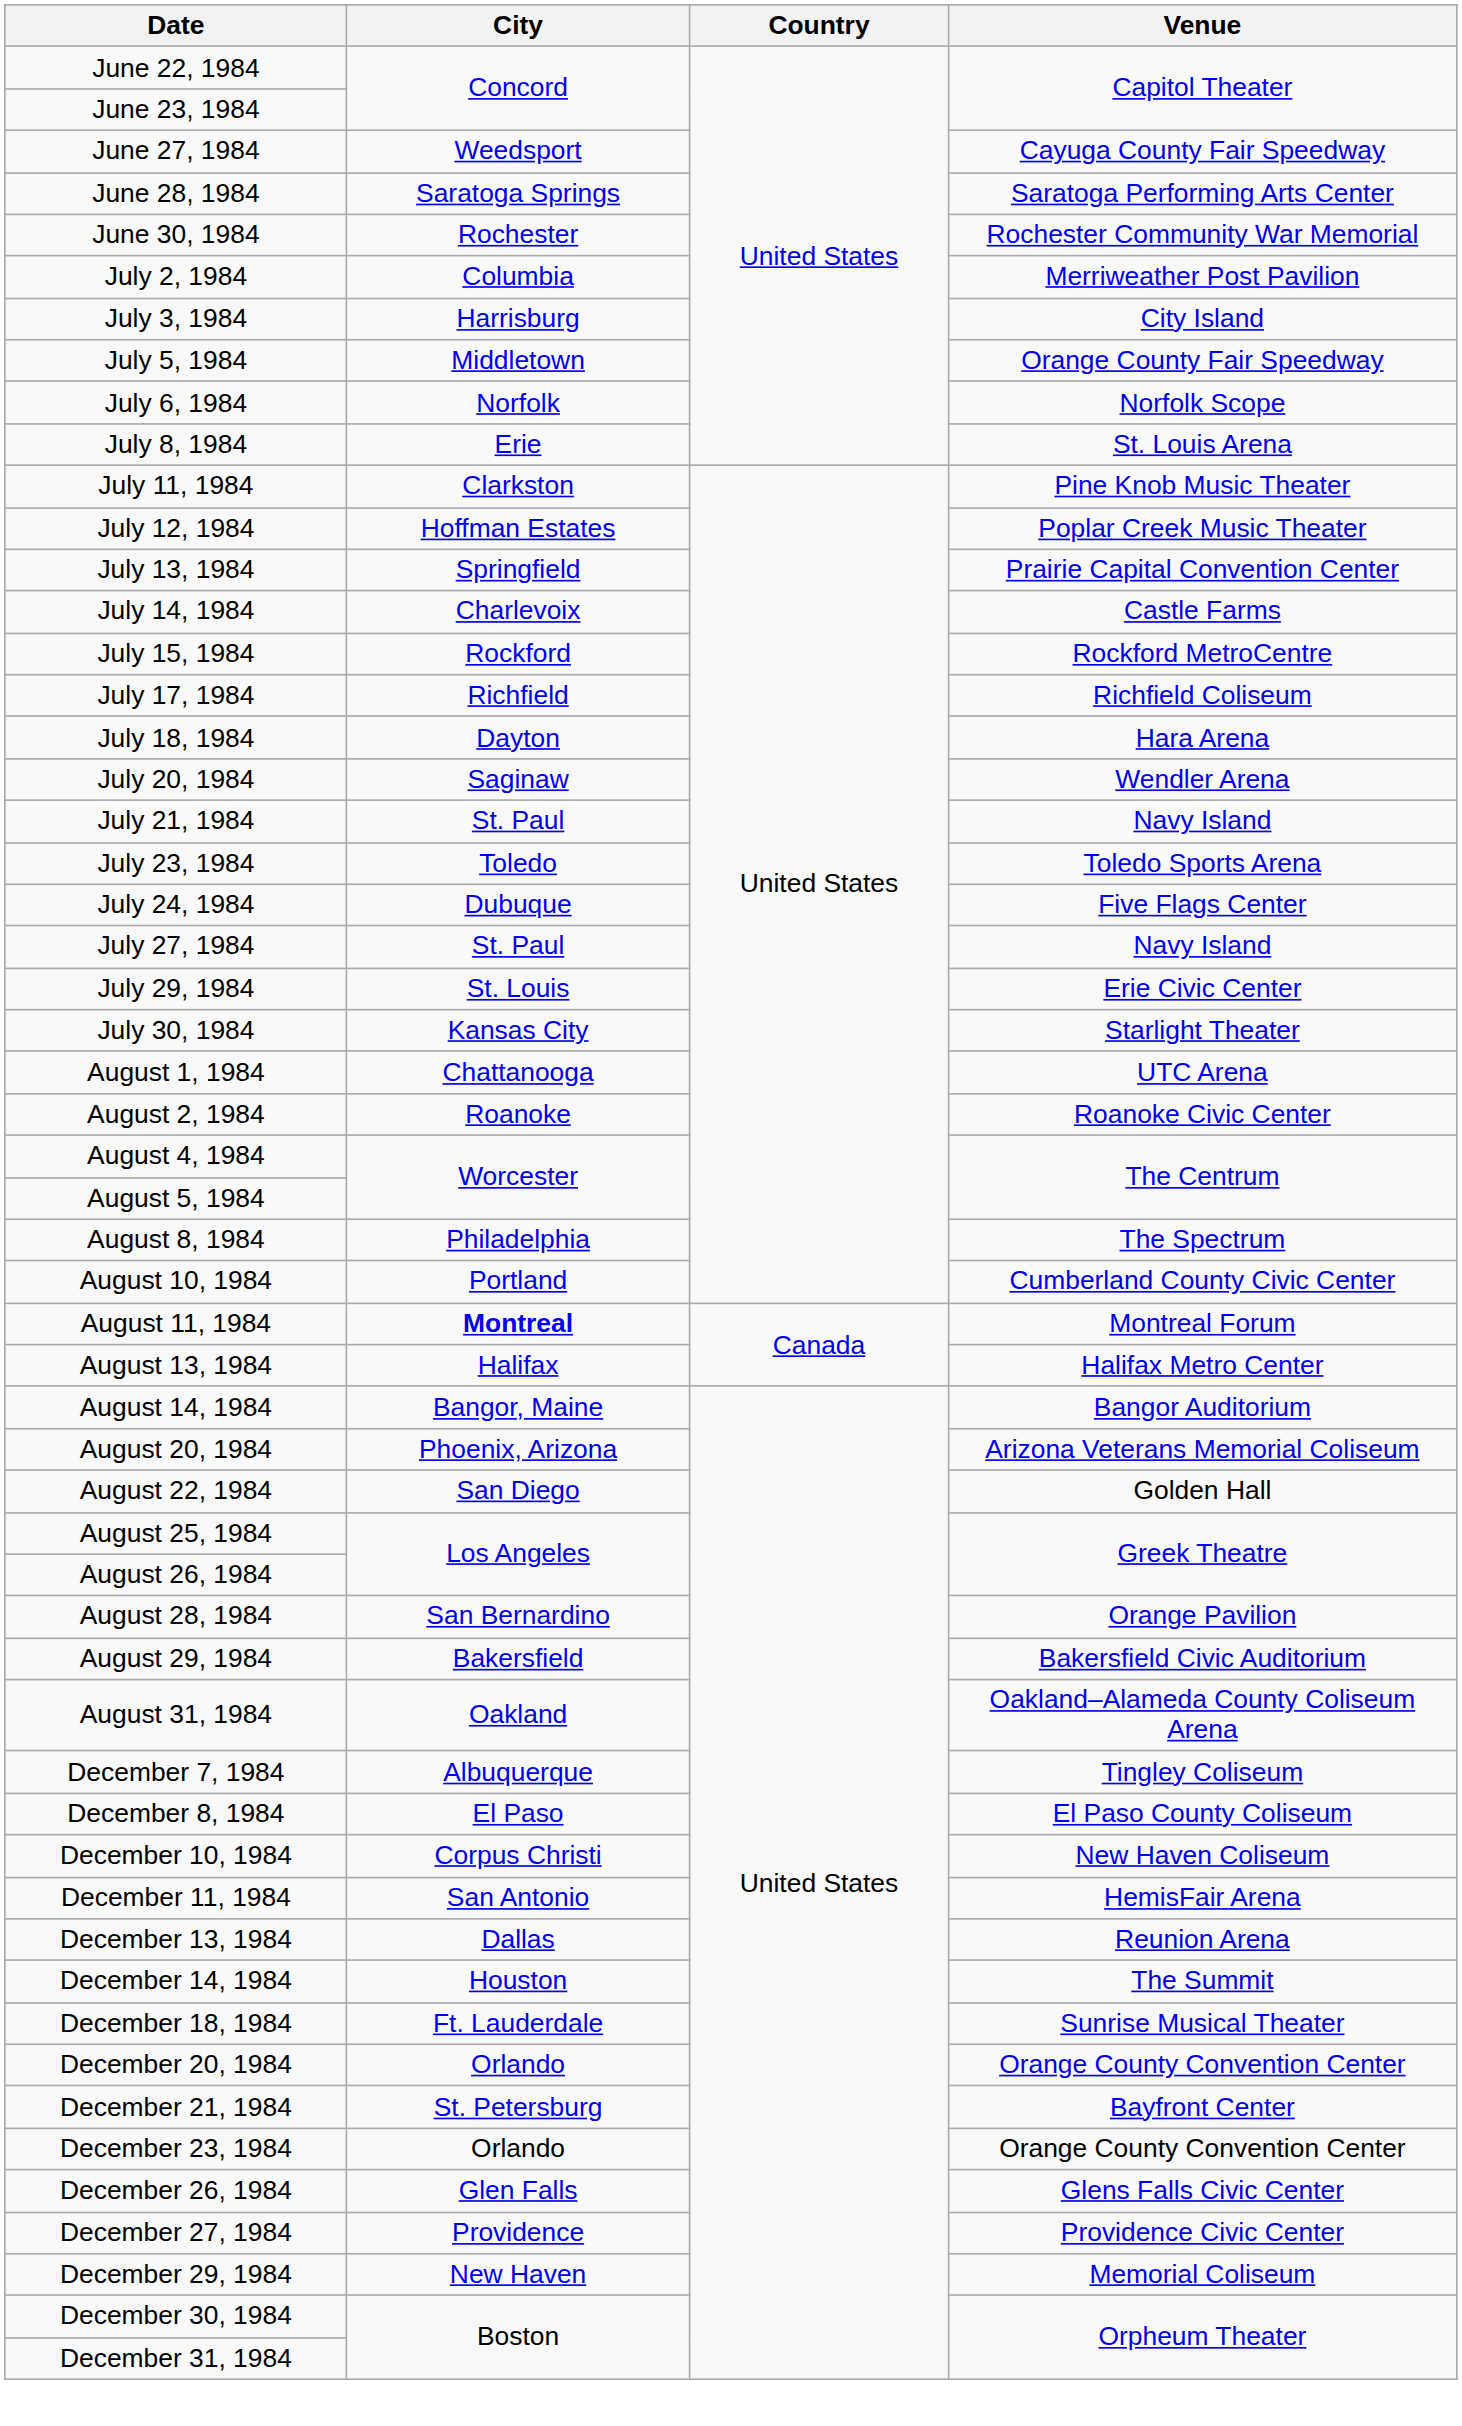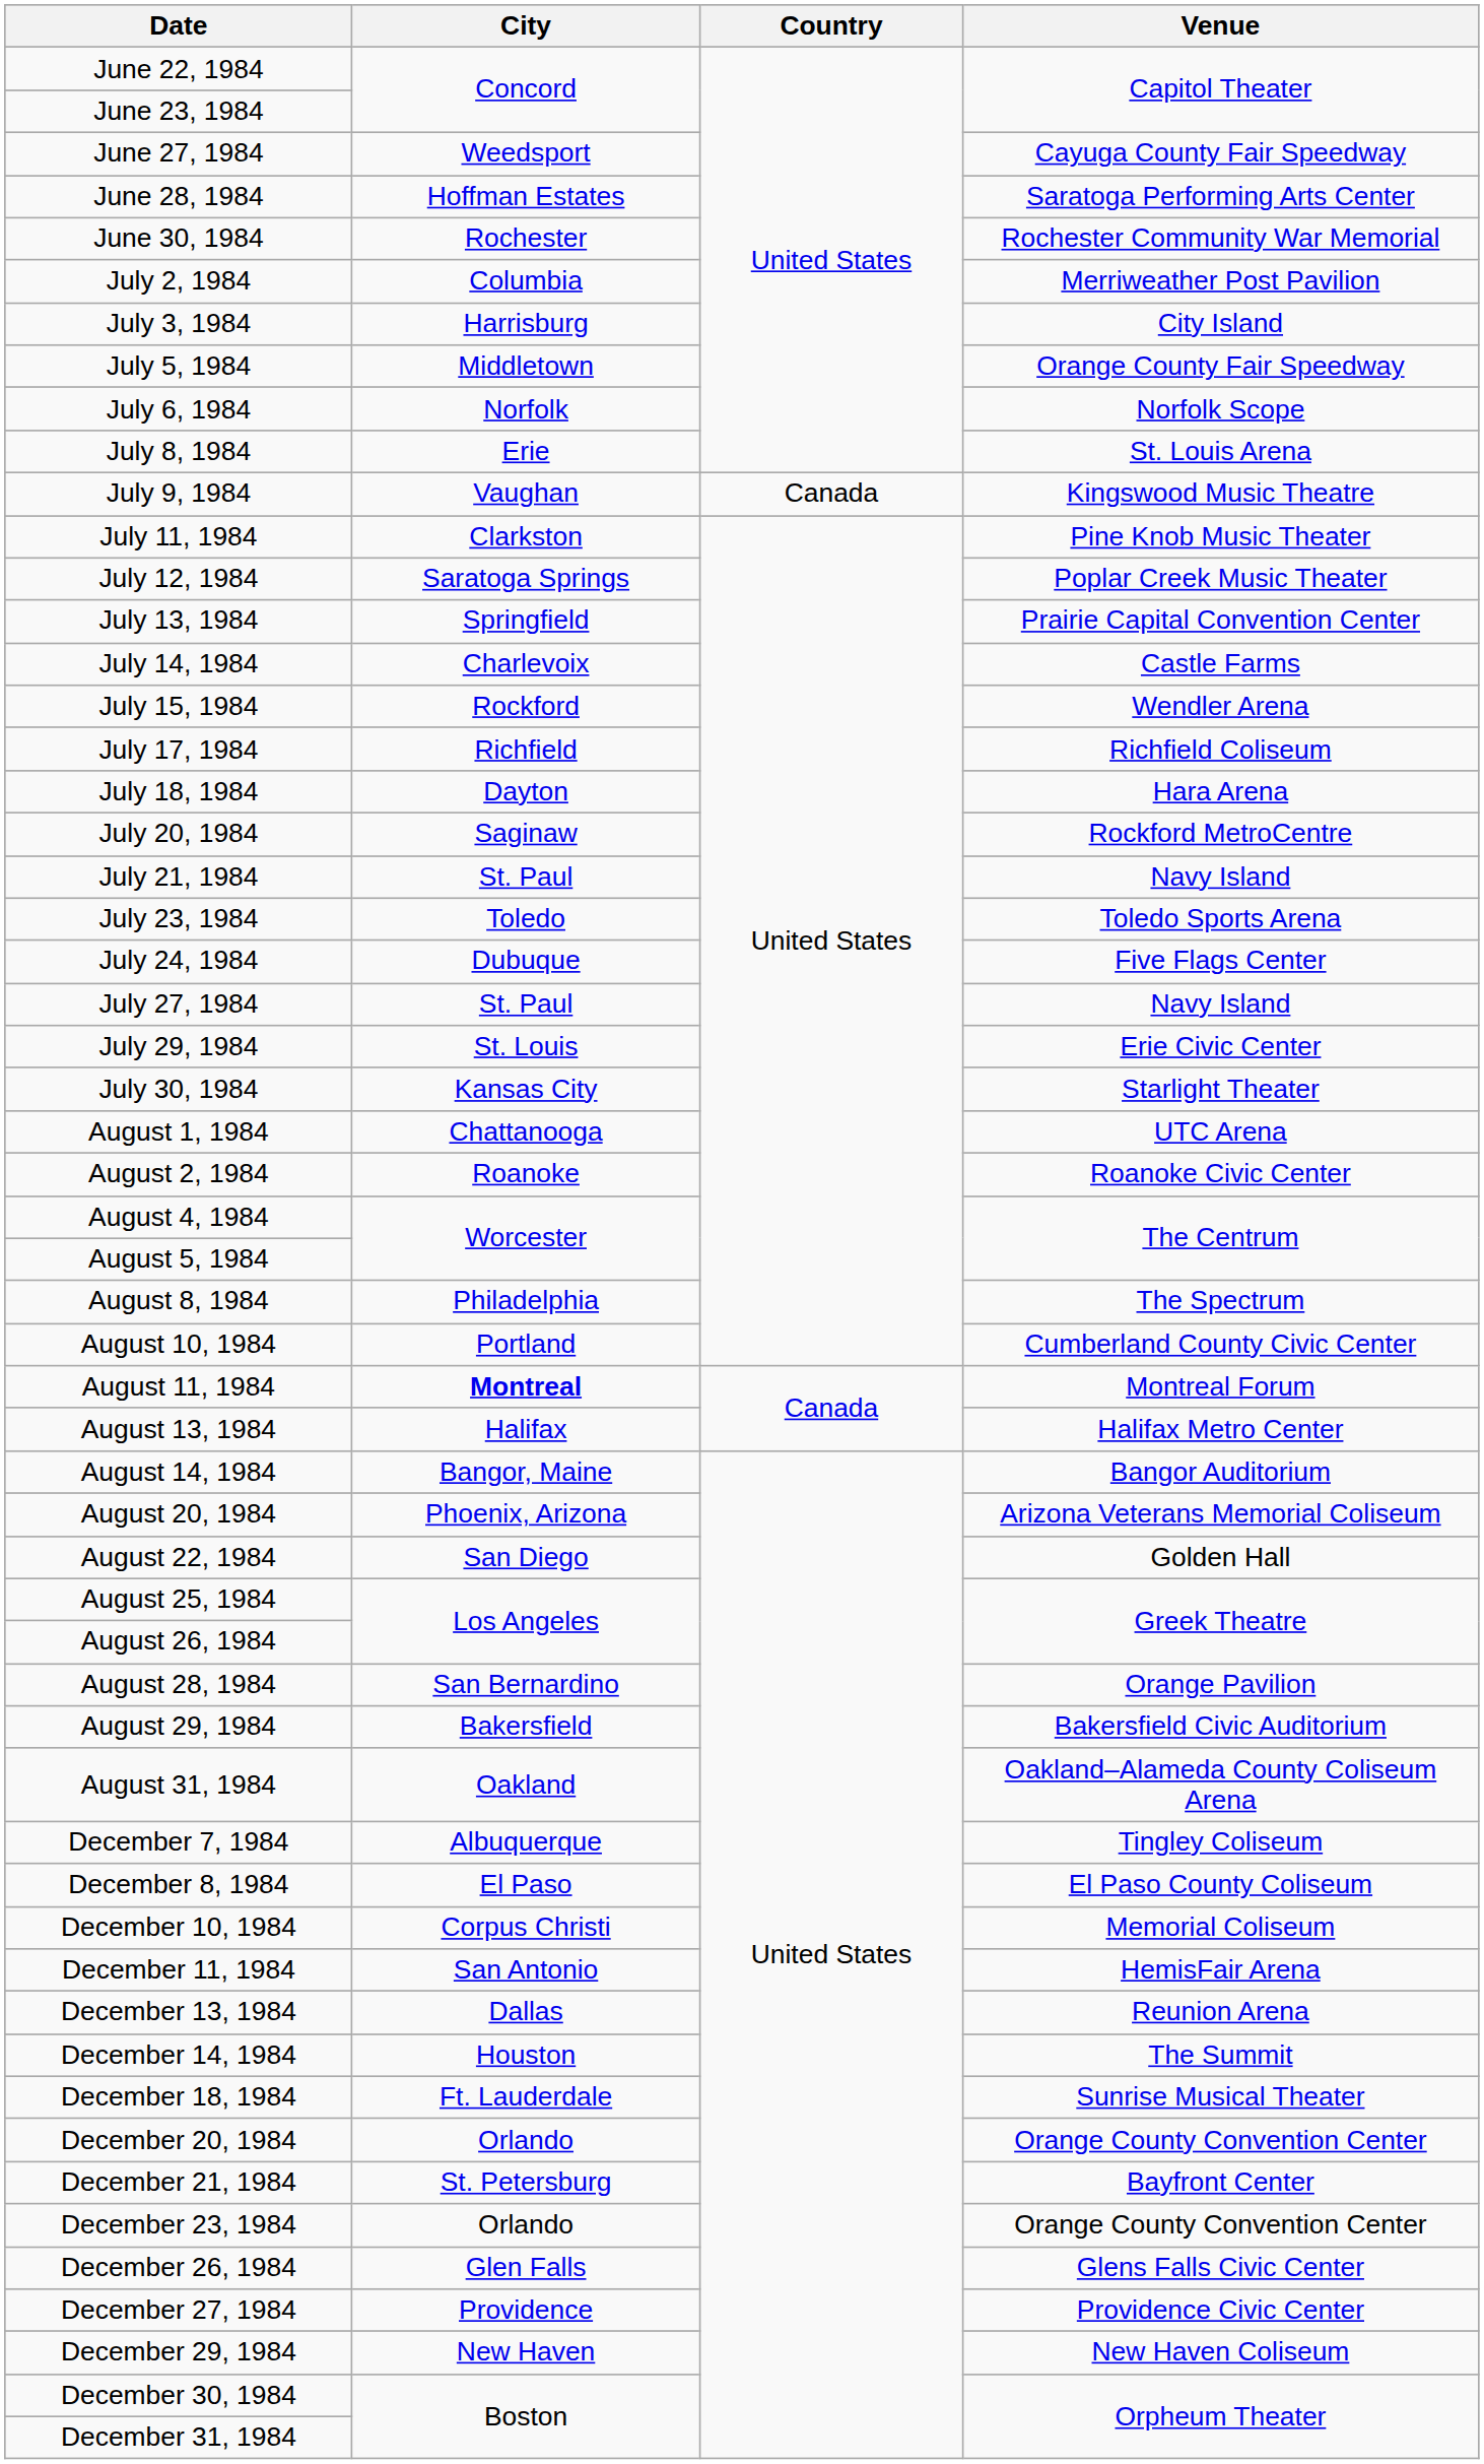June 28, 1984 | City: Saratoga Springs -> Hoffman Estates
+ row: July 9, 1984 | Vaughan | Canada | Kingswood Music Theatre
July 12, 1984 | City: Hoffman Estates -> Saratoga Springs
July 15, 1984 | Venue: Rockford MetroCentre -> Wendler Arena
July 20, 1984 | Venue: Wendler Arena -> Rockford MetroCentre
December 10, 1984 | Venue: New Haven Coliseum -> Memorial Coliseum
December 29, 1984 | Venue: Memorial Coliseum -> New Haven Coliseum
